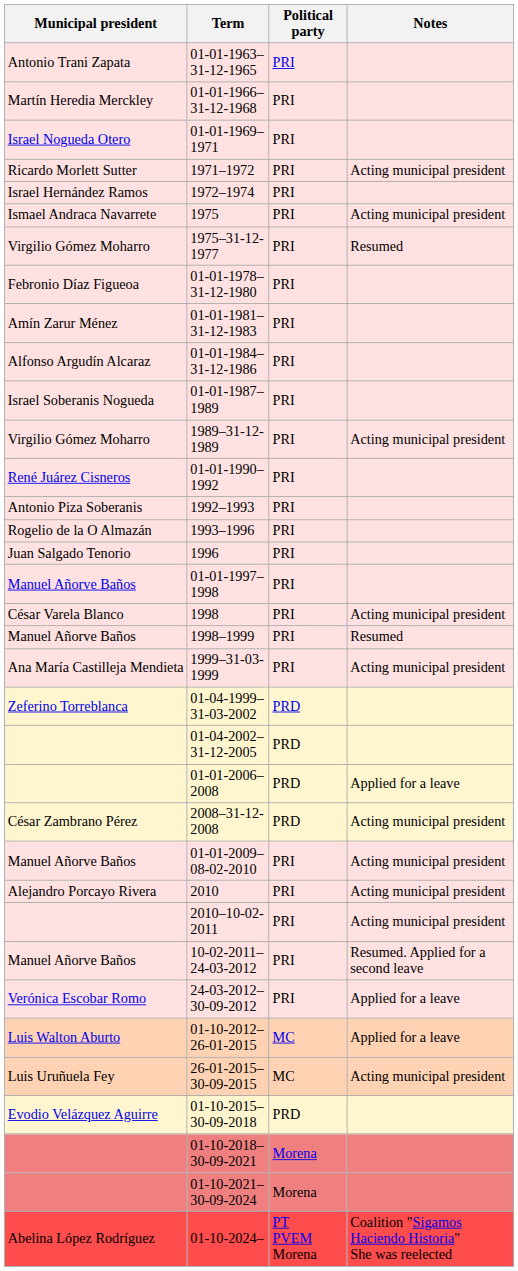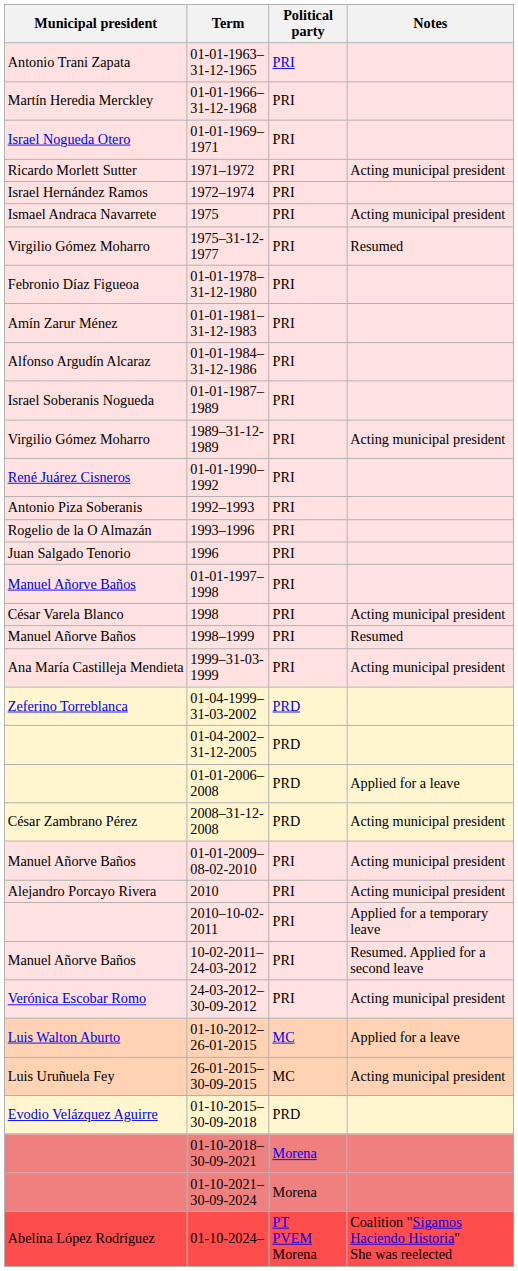2010–10-02-2011 | Notes: Acting municipal president -> Applied for a temporary leave
24-03-2012–30-09-2012 | Notes: Applied for a leave -> Acting municipal president
